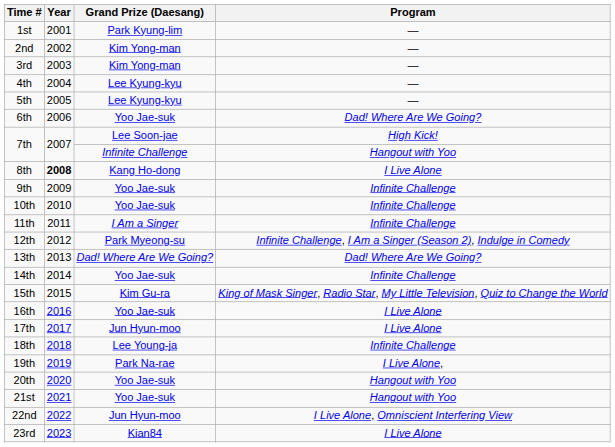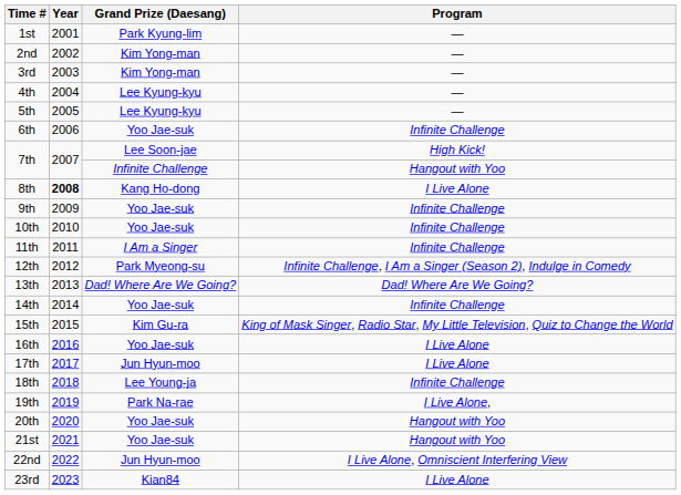6th | Program: Dad! Where Are We Going? -> Infinite Challenge
